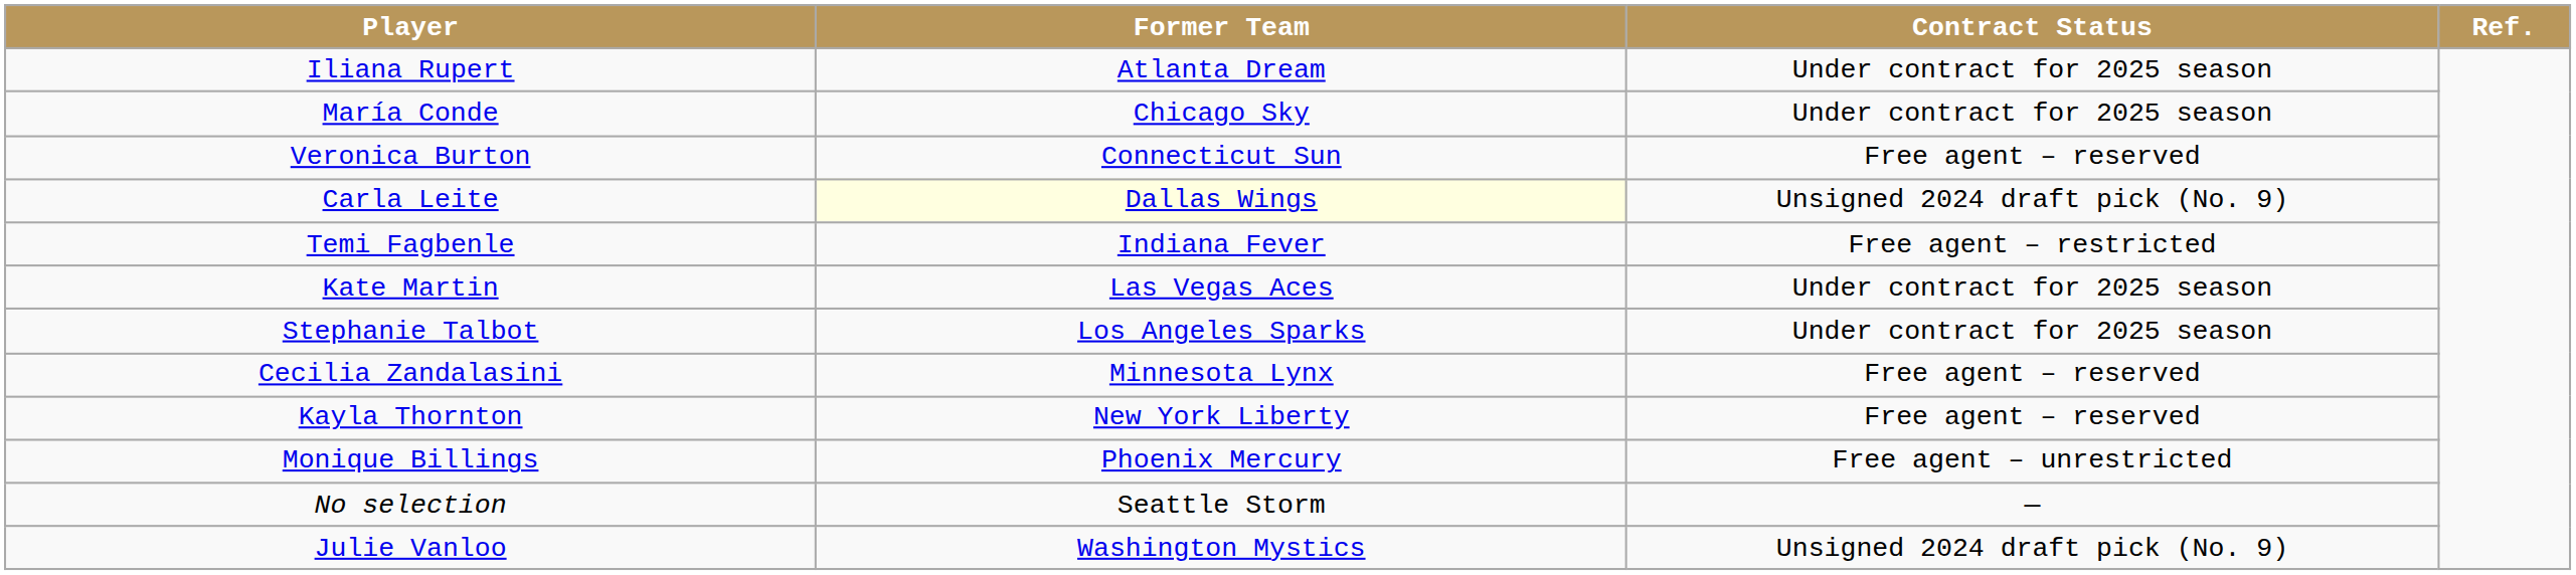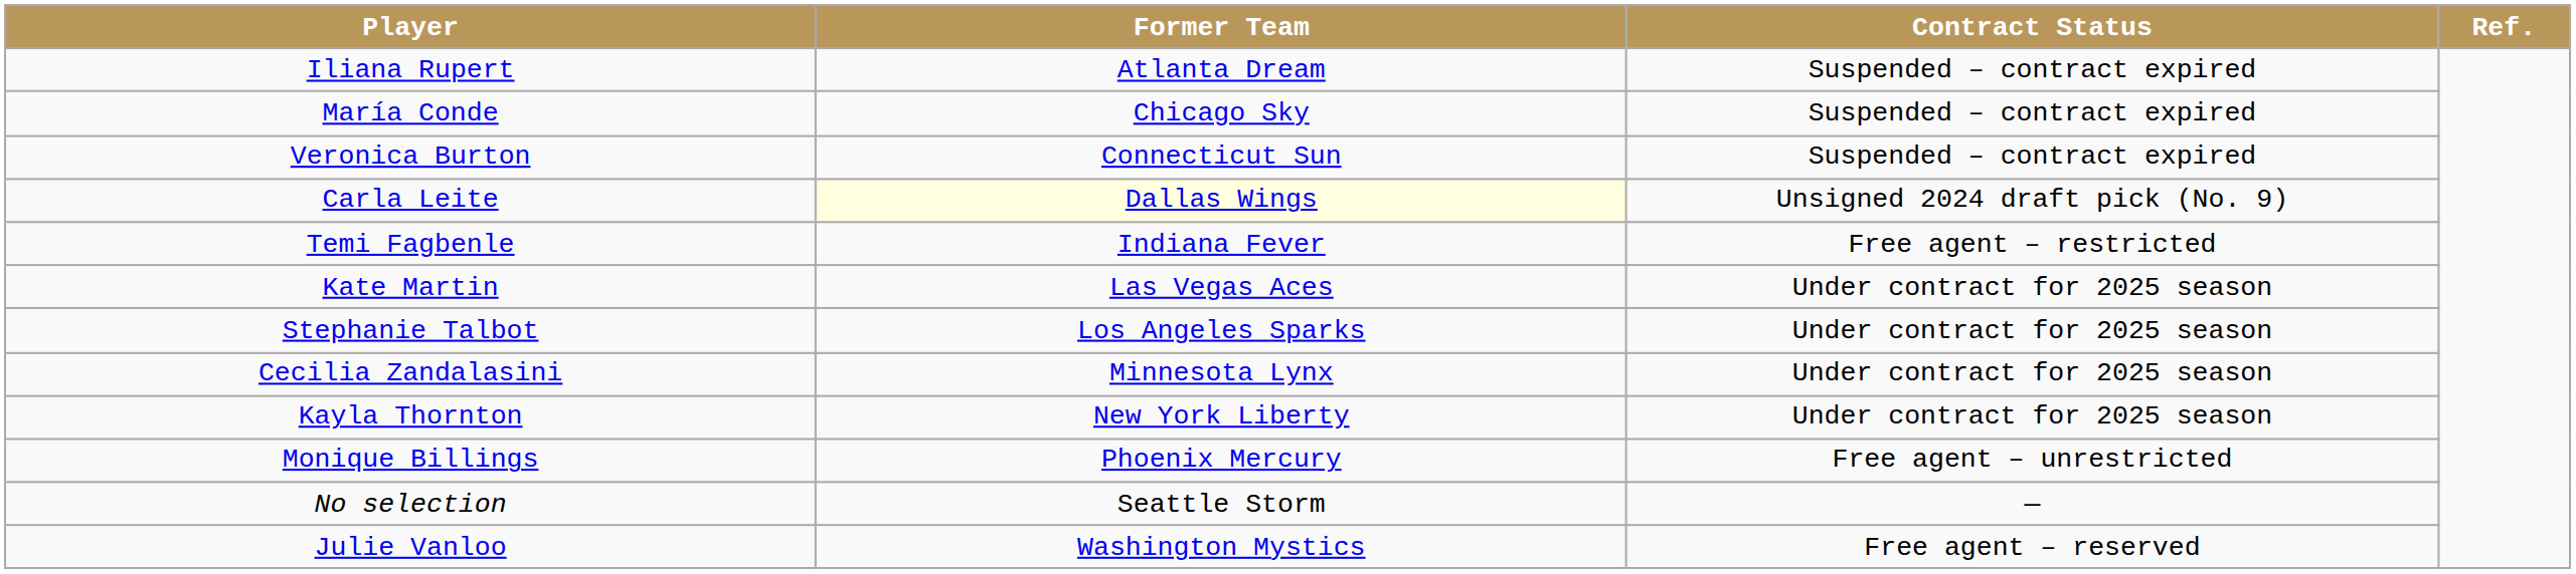Iliana Rupert | Contract Status: Under contract for 2025 season -> Suspended – contract expired
María Conde | Contract Status: Under contract for 2025 season -> Suspended – contract expired
Veronica Burton | Contract Status: Free agent – reserved -> Suspended – contract expired
Cecilia Zandalasini | Contract Status: Free agent – reserved -> Under contract for 2025 season
Kayla Thornton | Contract Status: Free agent – reserved -> Under contract for 2025 season
Julie Vanloo | Contract Status: Unsigned 2024 draft pick (No. 9) -> Free agent – reserved
